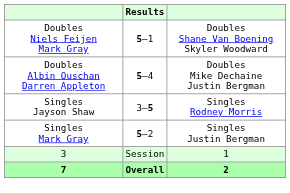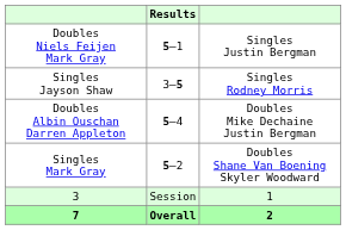Doubles Niels Feijen Mark Gray | column 3: Doubles Shane Van Boening Skyler Woodward -> Singles Justin Bergman
rows swapped: Singles Jayson Shaw <-> Doubles Albin Ouschan Darren Appleton
Singles Mark Gray | column 3: Singles Justin Bergman -> Doubles Shane Van Boening Skyler Woodward
